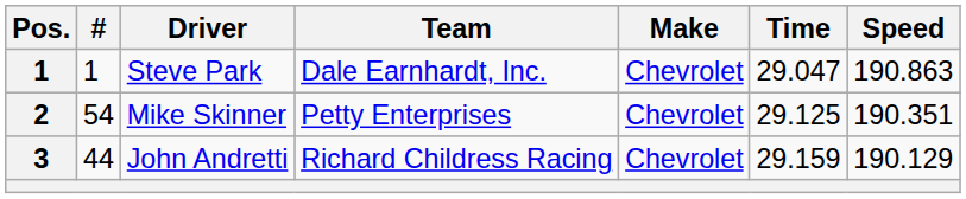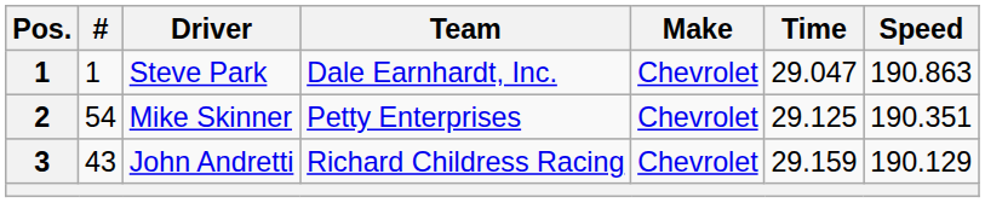John Andretti | #: 44 -> 43
